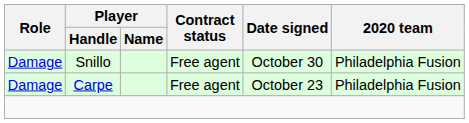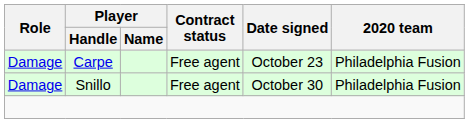rows swapped: Carpe <-> Snillo
